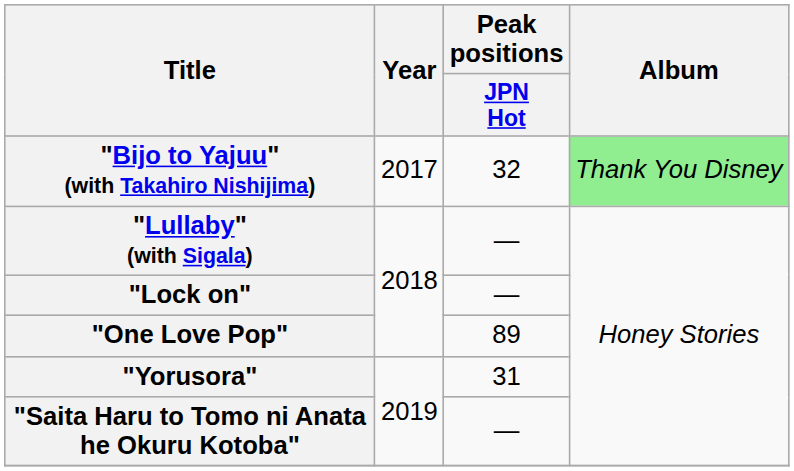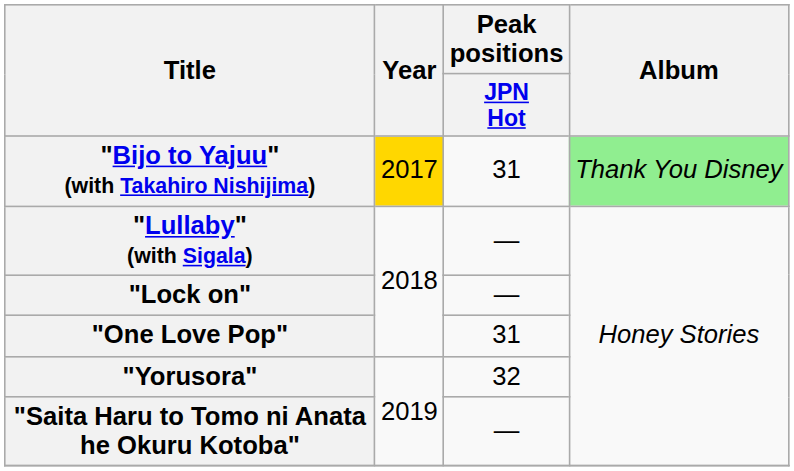"Bijo to Yajuu" (with Takahiro Nishijima) | Year: no background -> gold background
"Bijo to Yajuu" (with Takahiro Nishijima) | Peak positions / JPN Hot: 32 -> 31
"One Love Pop" | Peak positions / JPN Hot: 89 -> 31
"Yorusora" | Peak positions / JPN Hot: 31 -> 32
